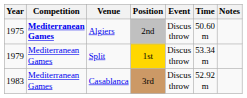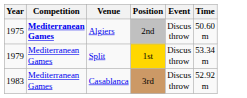- column: Notes
